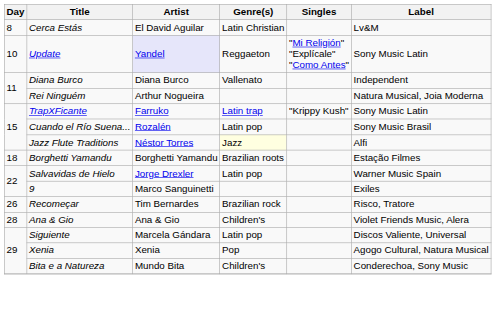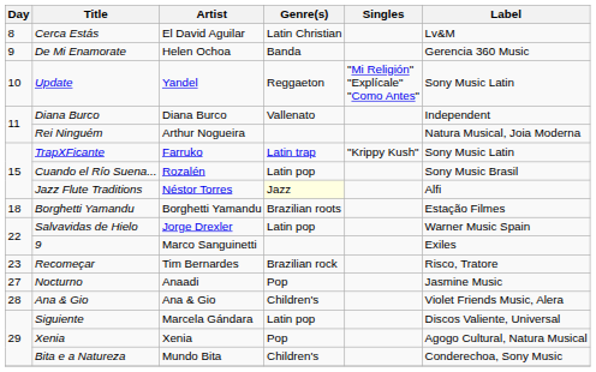+ row: 9 | De Mi Enamorate | Helen Ochoa | Banda | Gerencia 360 Music
Update | Artist: lavender background -> no background
Recomeçar | Day: 26 -> 23
+ row: 27 | Nocturno | Anaadi | Pop | Jasmine Music
